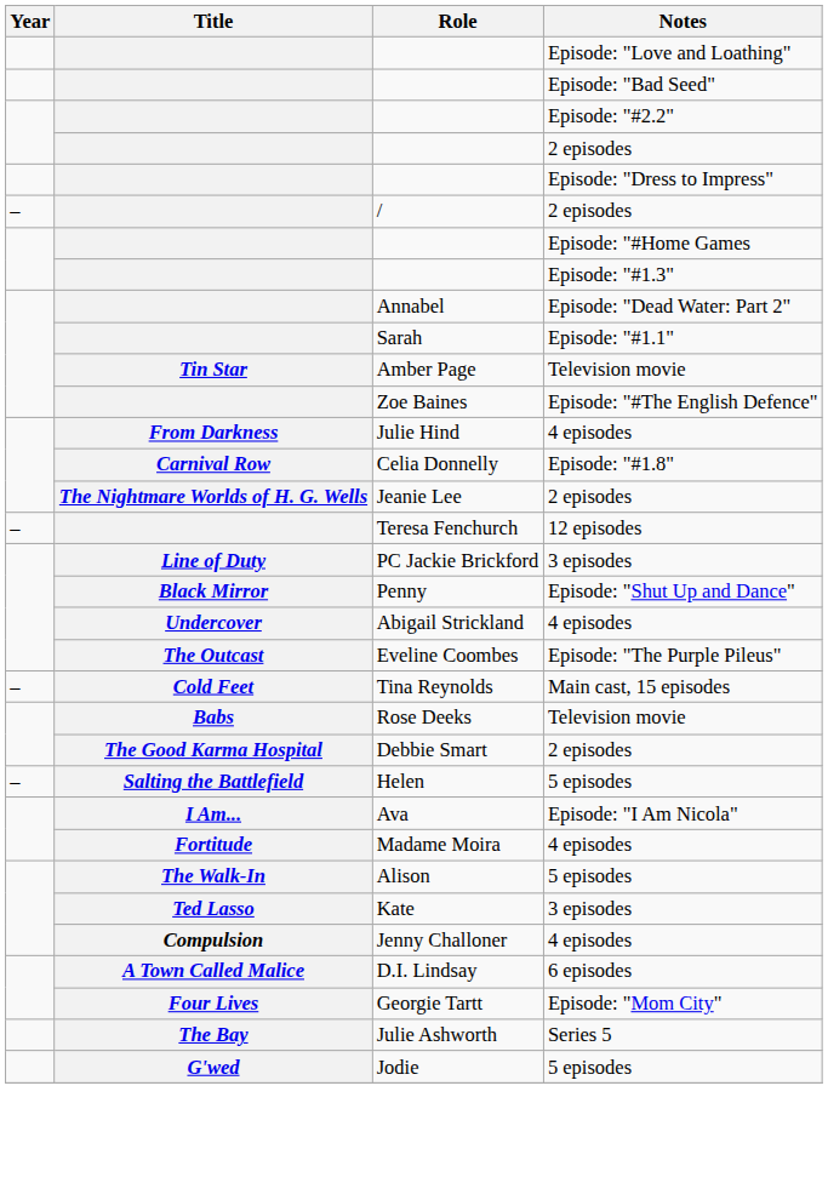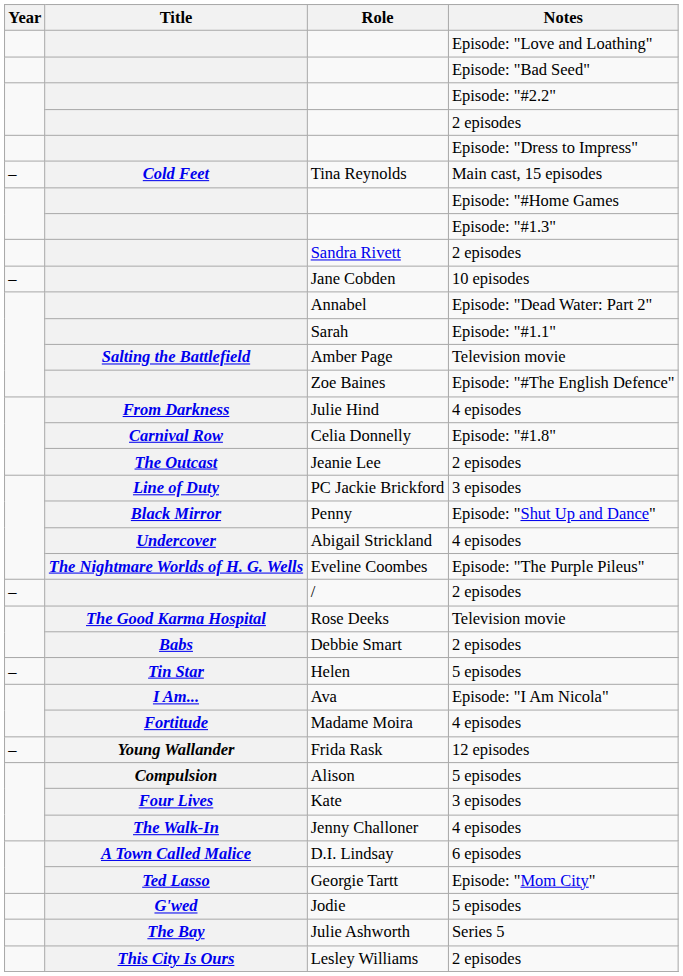rows swapped: / <-> Tina Reynolds
+ row: Sandra Rivett | 2 episodes
+ row: – | Jane Cobden | 10 episodes
Amber Page | Title: Tin Star -> Salting the Battlefield
Jeanie Lee | Title: The Nightmare Worlds of H. G. Wells -> The Outcast
- row: – | Teresa Fenchurch | 12 episodes
Eveline Coombes | Title: The Outcast -> The Nightmare Worlds of H. G. Wells
Rose Deeks | Title: Babs -> The Good Karma Hospital
Debbie Smart | Title: The Good Karma Hospital -> Babs
Helen | Title: Salting the Battlefield -> Tin Star
+ row: – | Young Wallander | Frida Rask | 12 episodes
Alison | Title: The Walk-In -> Compulsion
Kate | Title: Ted Lasso -> Four Lives
Jenny Challoner | Title: Compulsion -> The Walk-In
Georgie Tartt | Title: Four Lives -> Ted Lasso
rows swapped: Jodie <-> Julie Ashworth
+ row: This City Is Ours | Lesley Williams | 2 episodes
